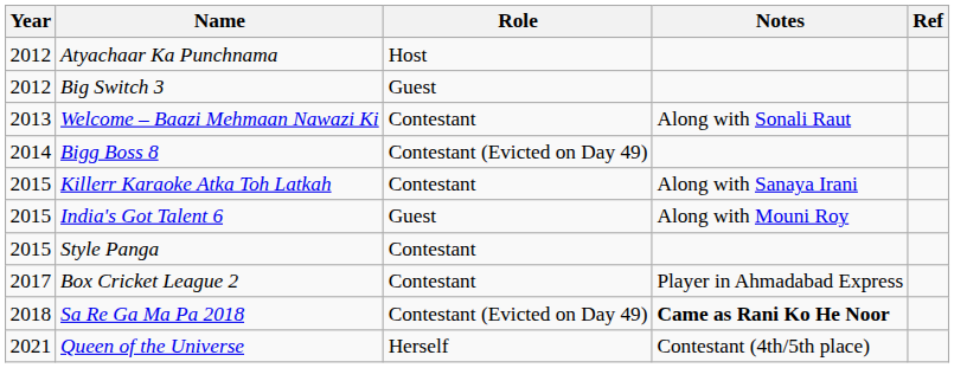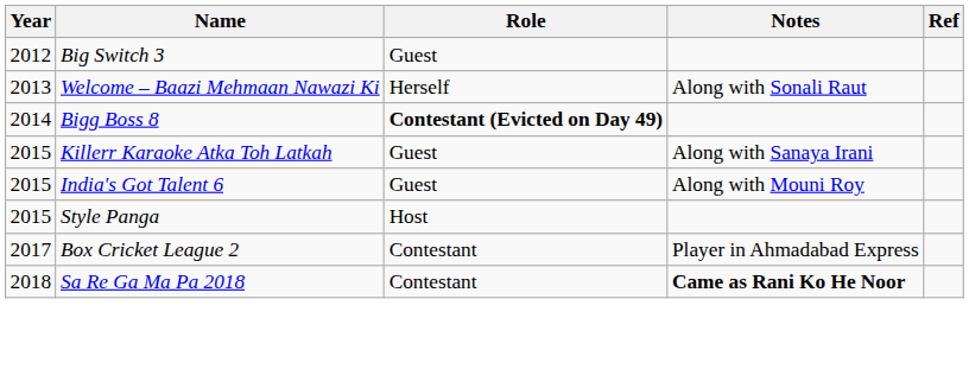- row: 2012 | Atyachaar Ka Punchnama | Host
Welcome – Baazi Mehmaan Nawazi Ki | Role: Contestant -> Herself
Bigg Boss 8 | Role: normal -> bold
Killerr Karaoke Atka Toh Latkah | Role: Contestant -> Guest
Style Panga | Role: Contestant -> Host
Sa Re Ga Ma Pa 2018 | Role: Contestant (Evicted on Day 49) -> Contestant
- row: 2021 | Queen of the Universe | Herself | Contestant (4th/5th place)
